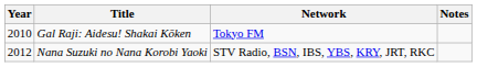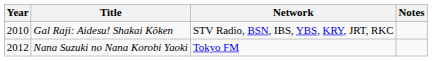Gal Raji: Aidesu! Shakai Kōken | Network: Tokyo FM -> STV Radio, BSN, IBS, YBS, KRY, JRT, RKC
Nana Suzuki no Nana Korobi Yaoki | Network: STV Radio, BSN, IBS, YBS, KRY, JRT, RKC -> Tokyo FM
